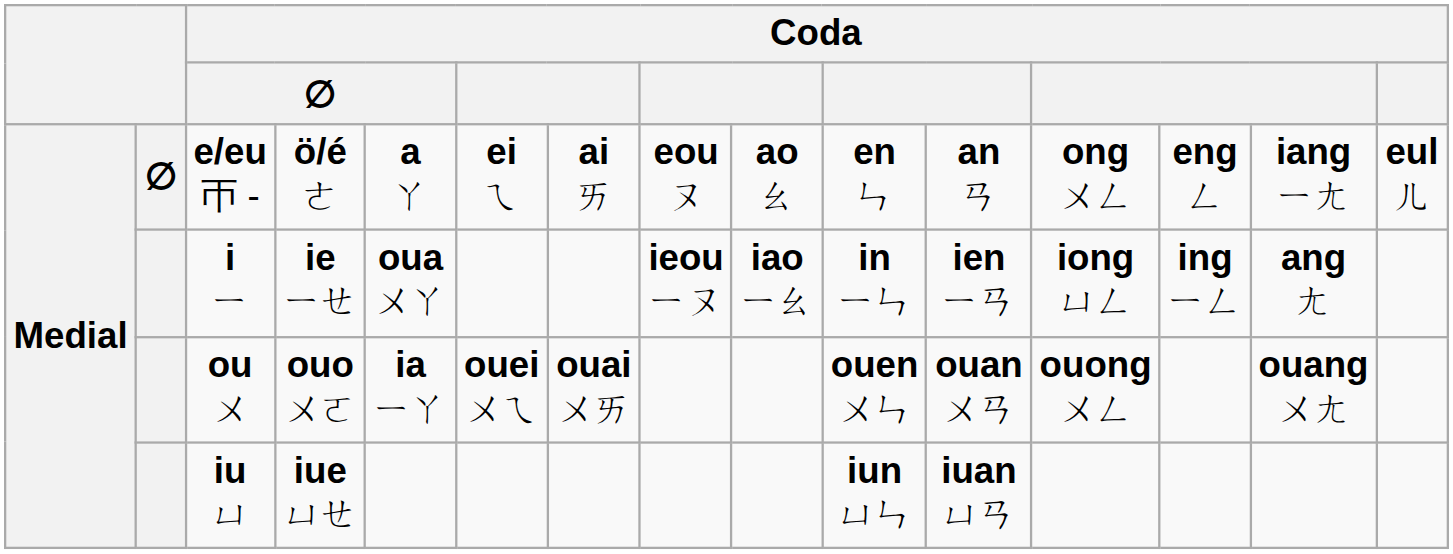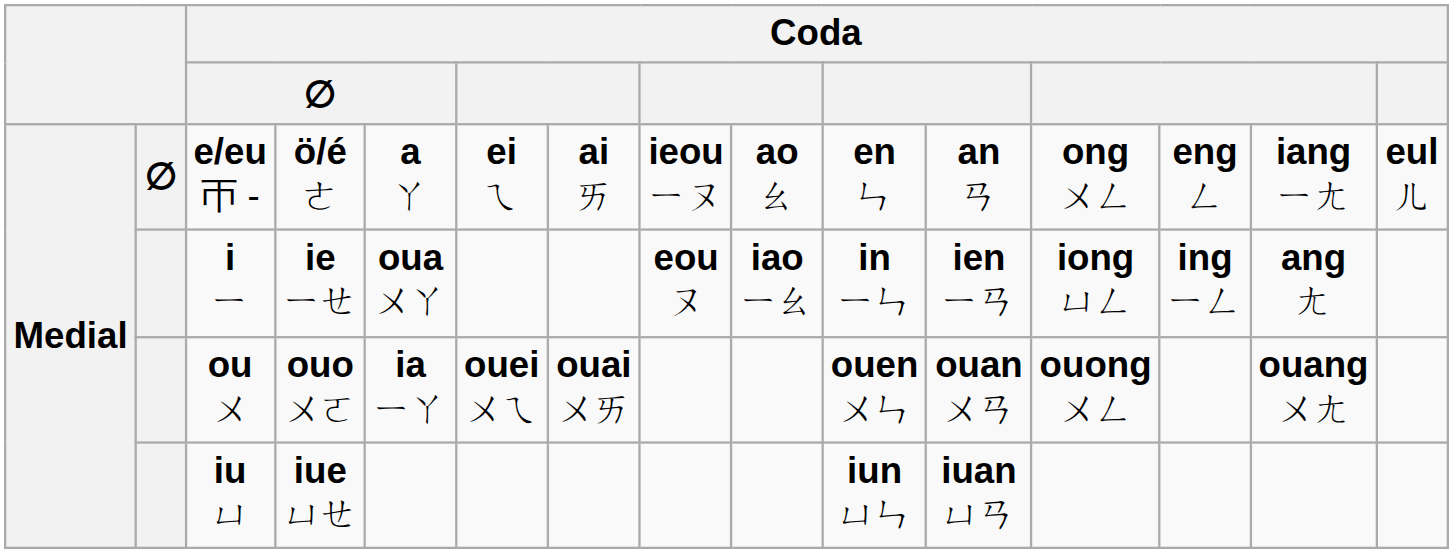e/eu ㄭ - | column 8: eou ㄡ -> ieou ㄧㄡ
i ㄧ | column 8: ieou ㄧㄡ -> eou ㄡ
